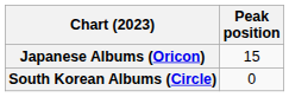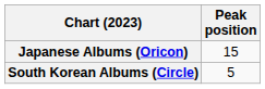South Korean Albums (Circle) | Peak position: 0 -> 5
